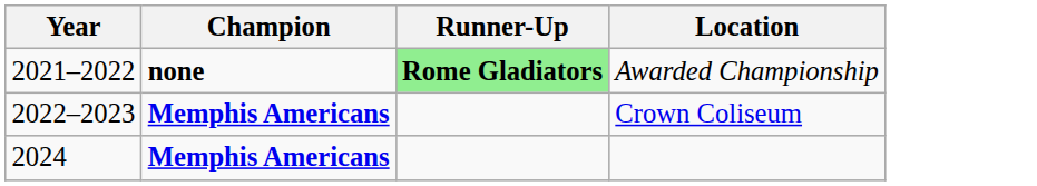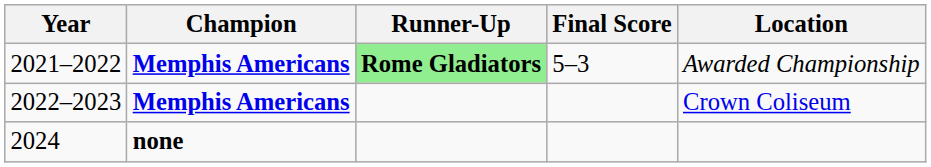+ column: Final Score | 5–3
2021–2022 | Champion: none -> Memphis Americans
2024 | Champion: Memphis Americans -> none
